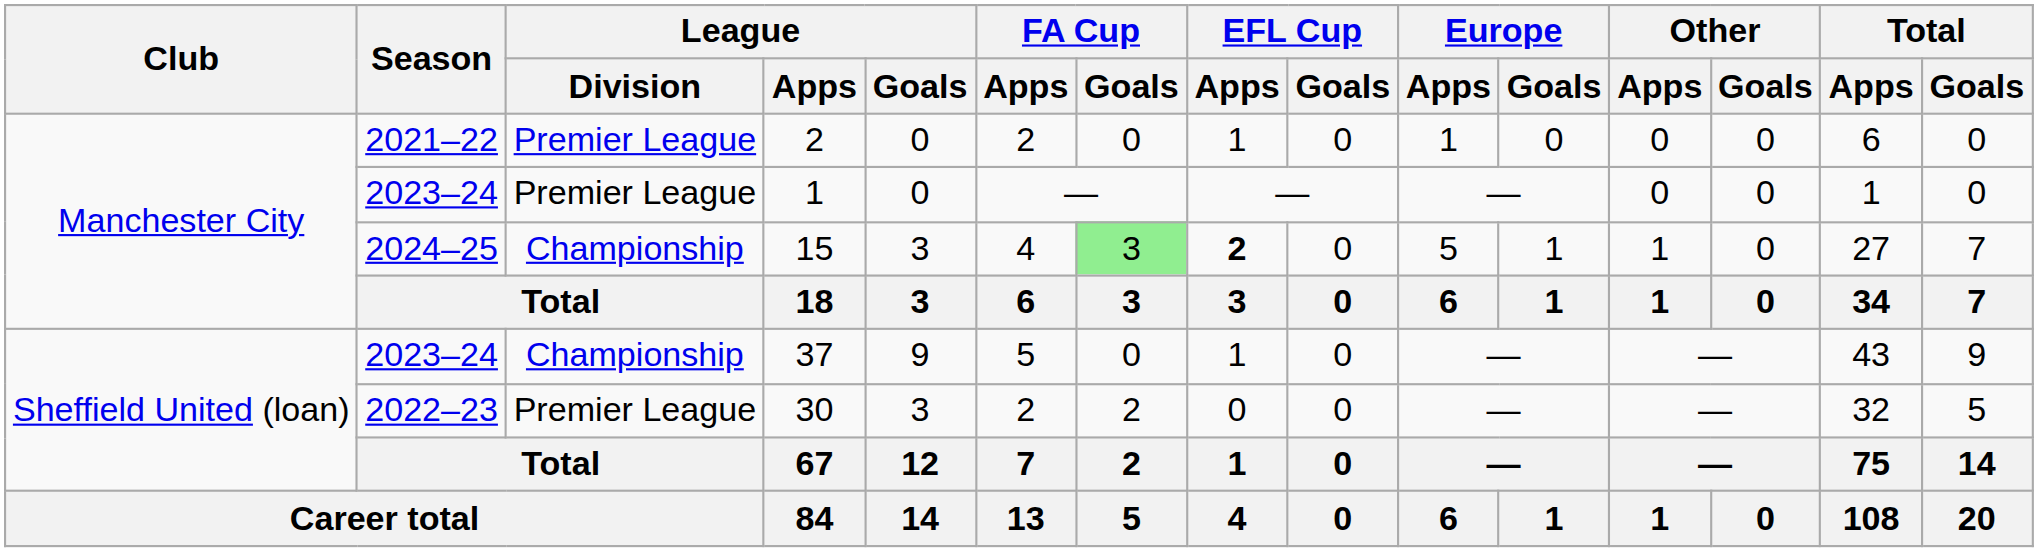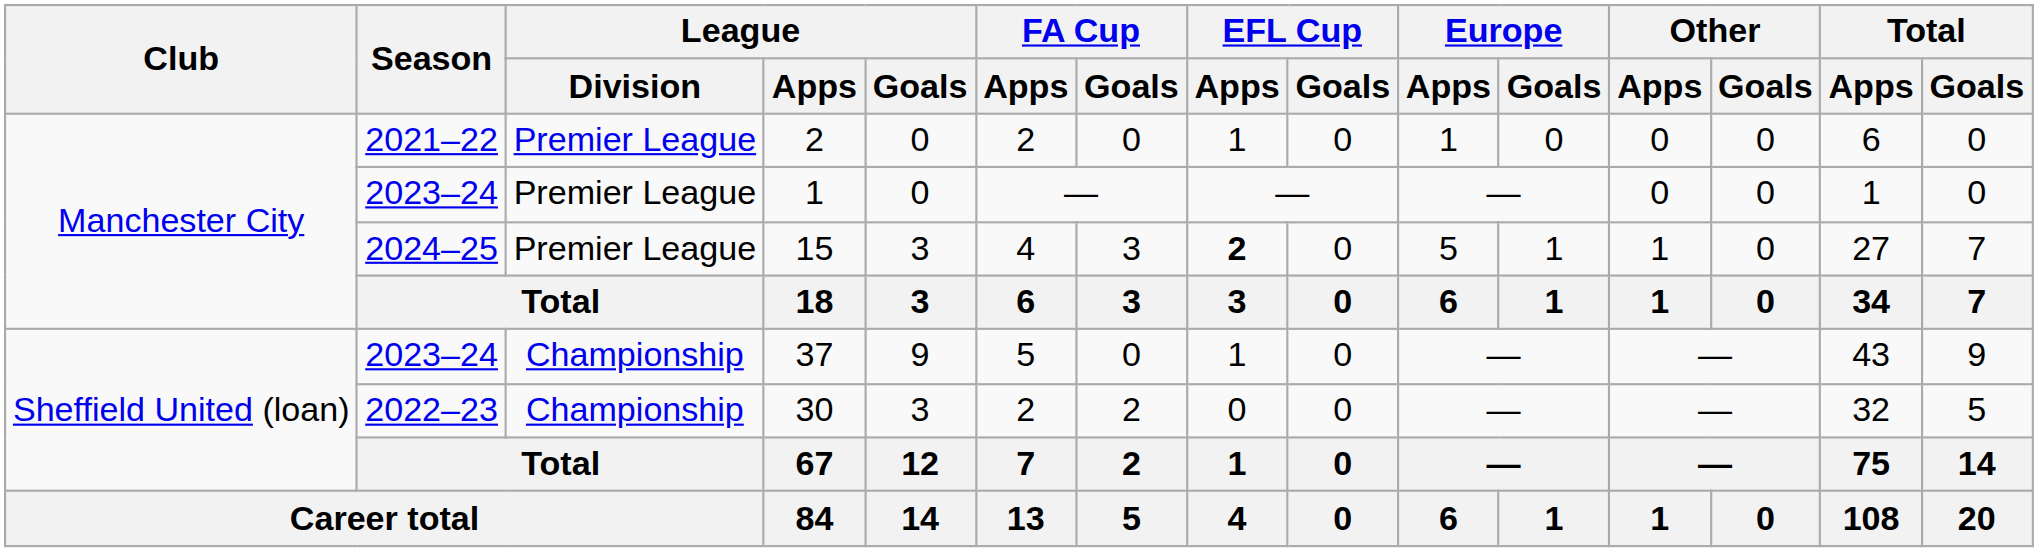15 | League / Division: Championship -> Premier League
15 | FA Cup / Goals: lightgreen background -> no background
30 | League / Division: Premier League -> Championship
